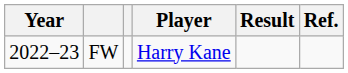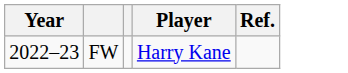- column: Result
